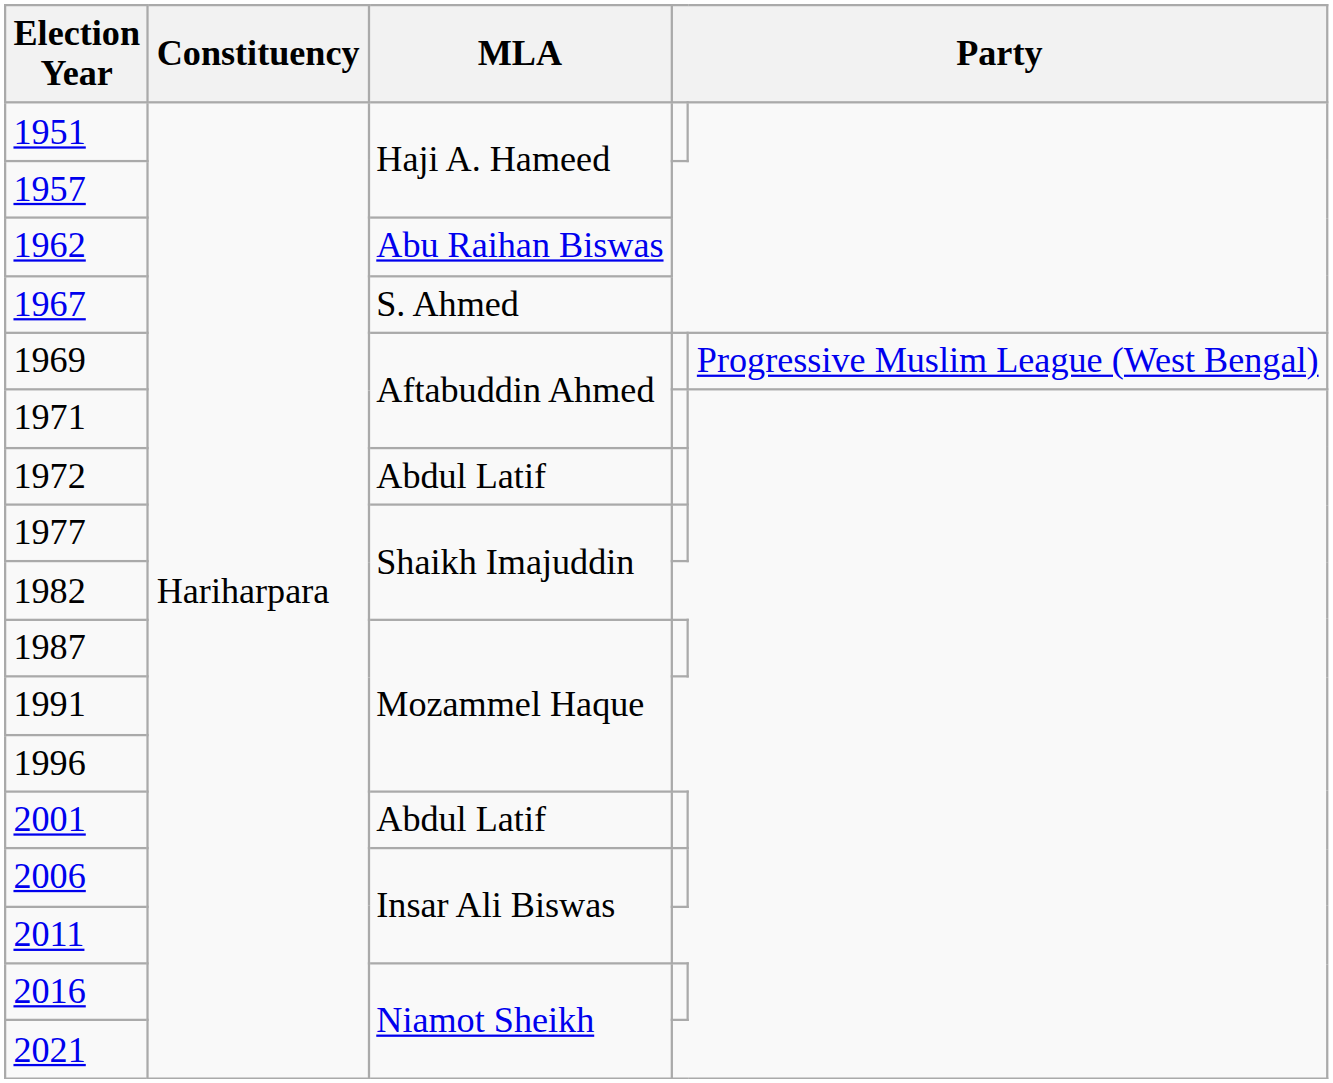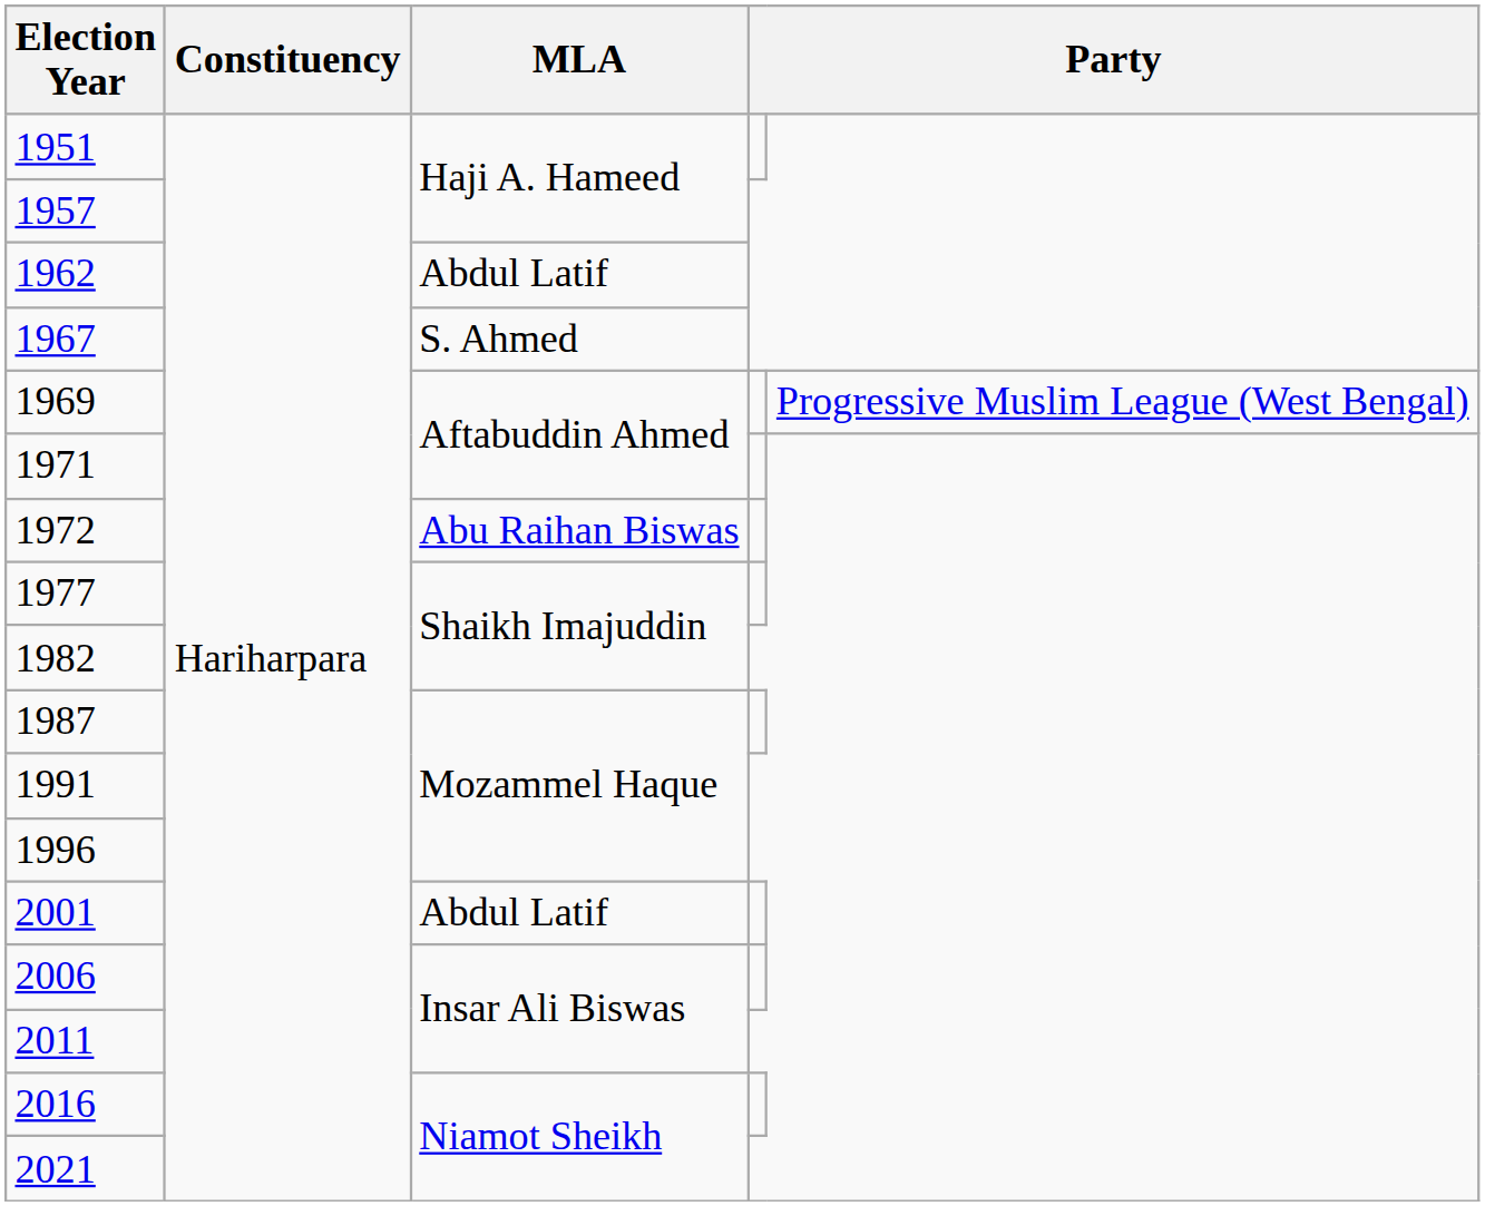1962 | MLA: Abu Raihan Biswas -> Abdul Latif
1972 | MLA: Abdul Latif -> Abu Raihan Biswas
